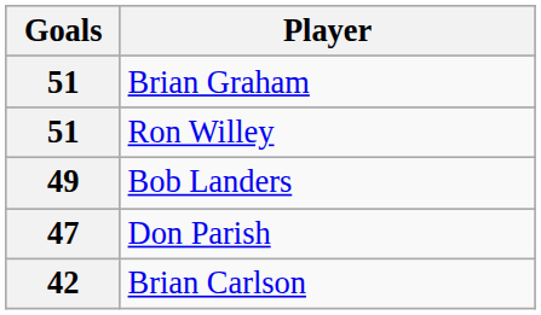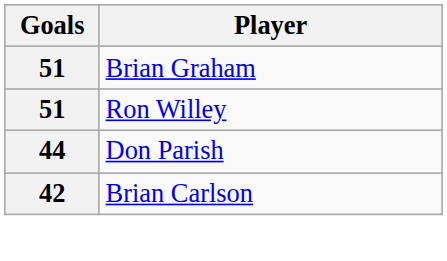- row: 49 | Bob Landers
Don Parish | Goals: 47 -> 44
